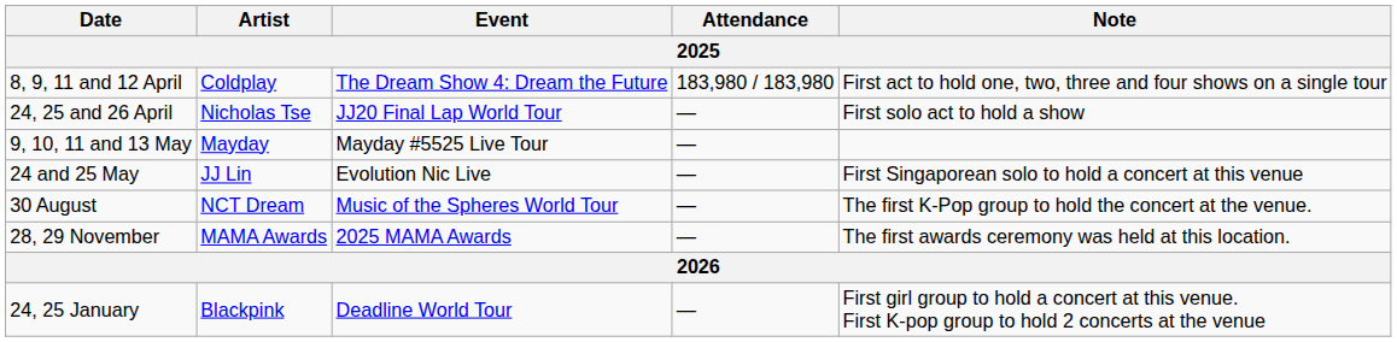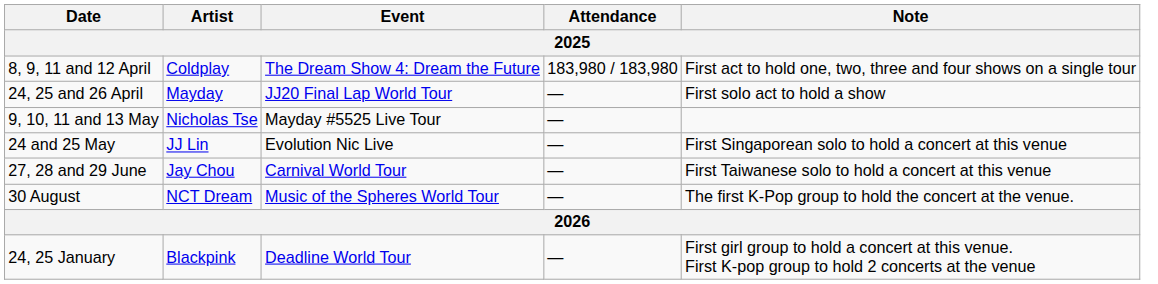24, 25 and 26 April | Artist: Nicholas Tse -> Mayday
9, 10, 11 and 13 May | Artist: Mayday -> Nicholas Tse
+ row: 27, 28 and 29 June | Jay Chou | Carnival World Tour | — | First Taiwanese solo to hold a concert at this venue
- row: 28, 29 November | MAMA Awards | 2025 MAMA Awards | — | The first awards ceremony was held at this location.
